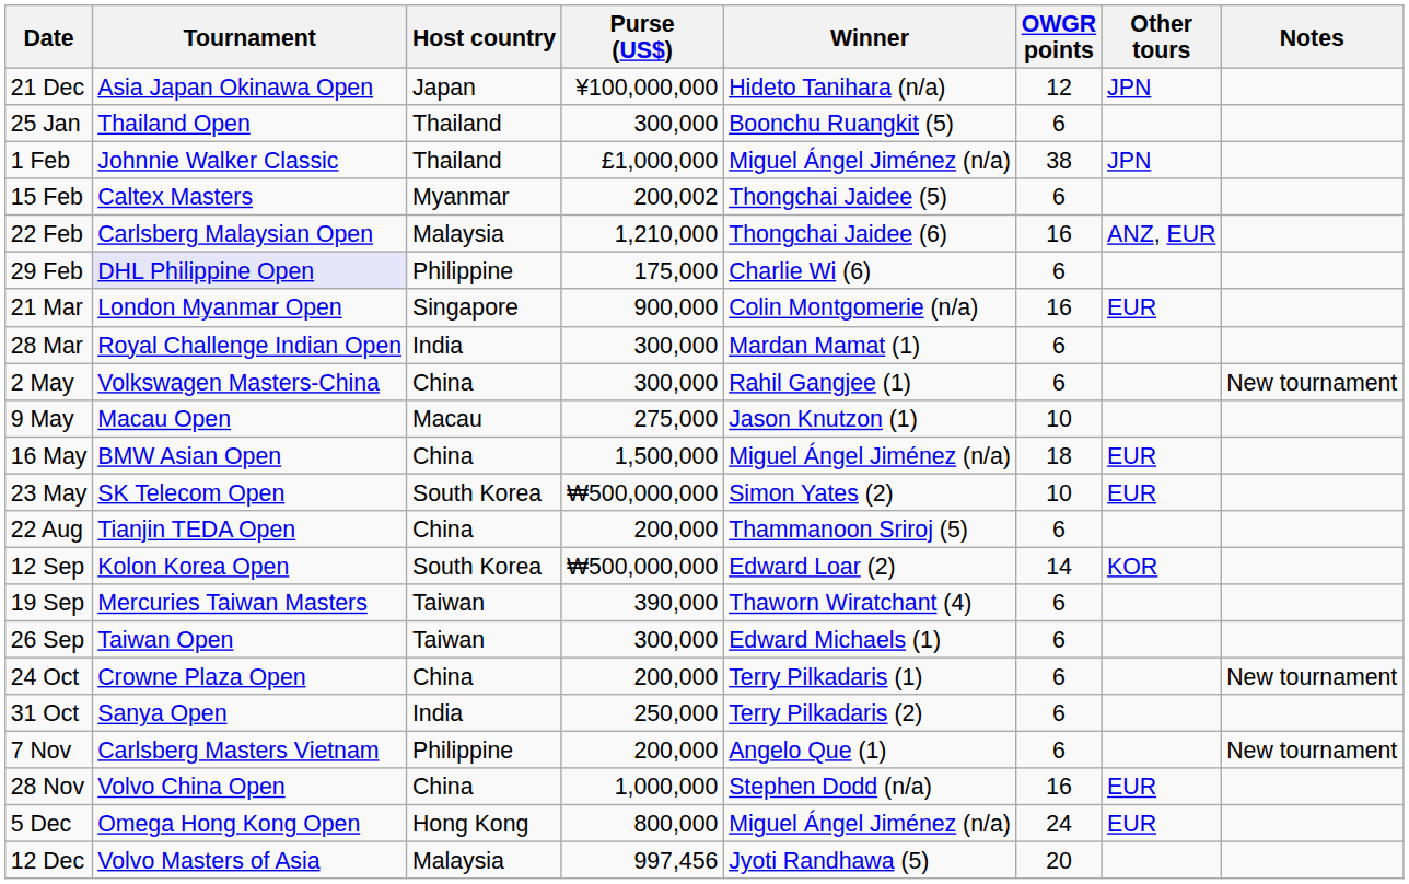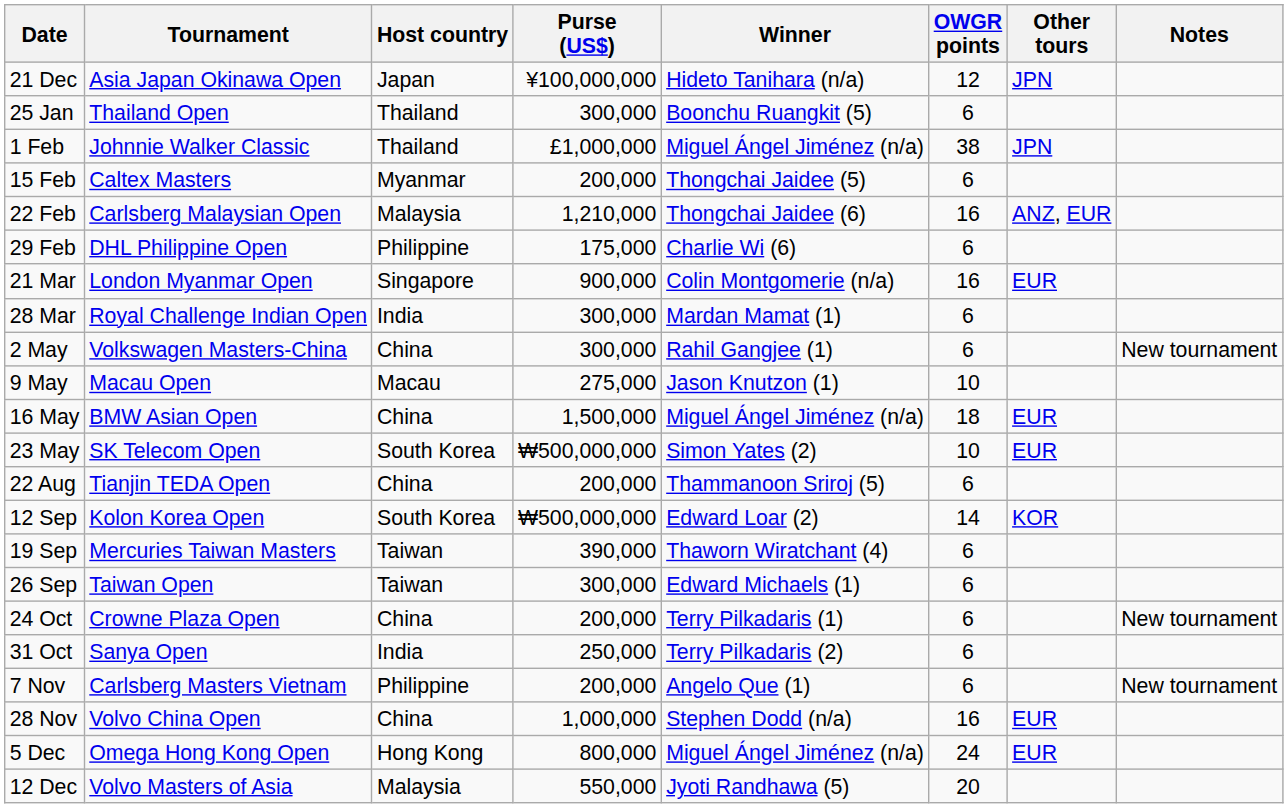15 Feb | Purse (US$): 200,002 -> 200,000
29 Feb | Tournament: lavender background -> no background
12 Dec | Purse (US$): 997,456 -> 550,000
